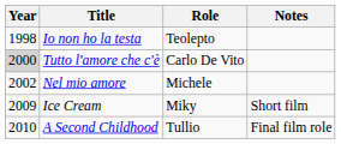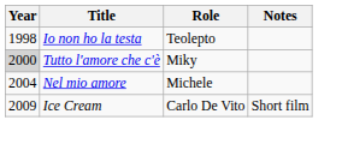Tutto l'amore che c'è | Role: Carlo De Vito -> Miky
Nel mio amore | Year: 2002 -> 2004
Ice Cream | Role: Miky -> Carlo De Vito
- row: 2010 | A Second Childhood | Tullio | Final film role
